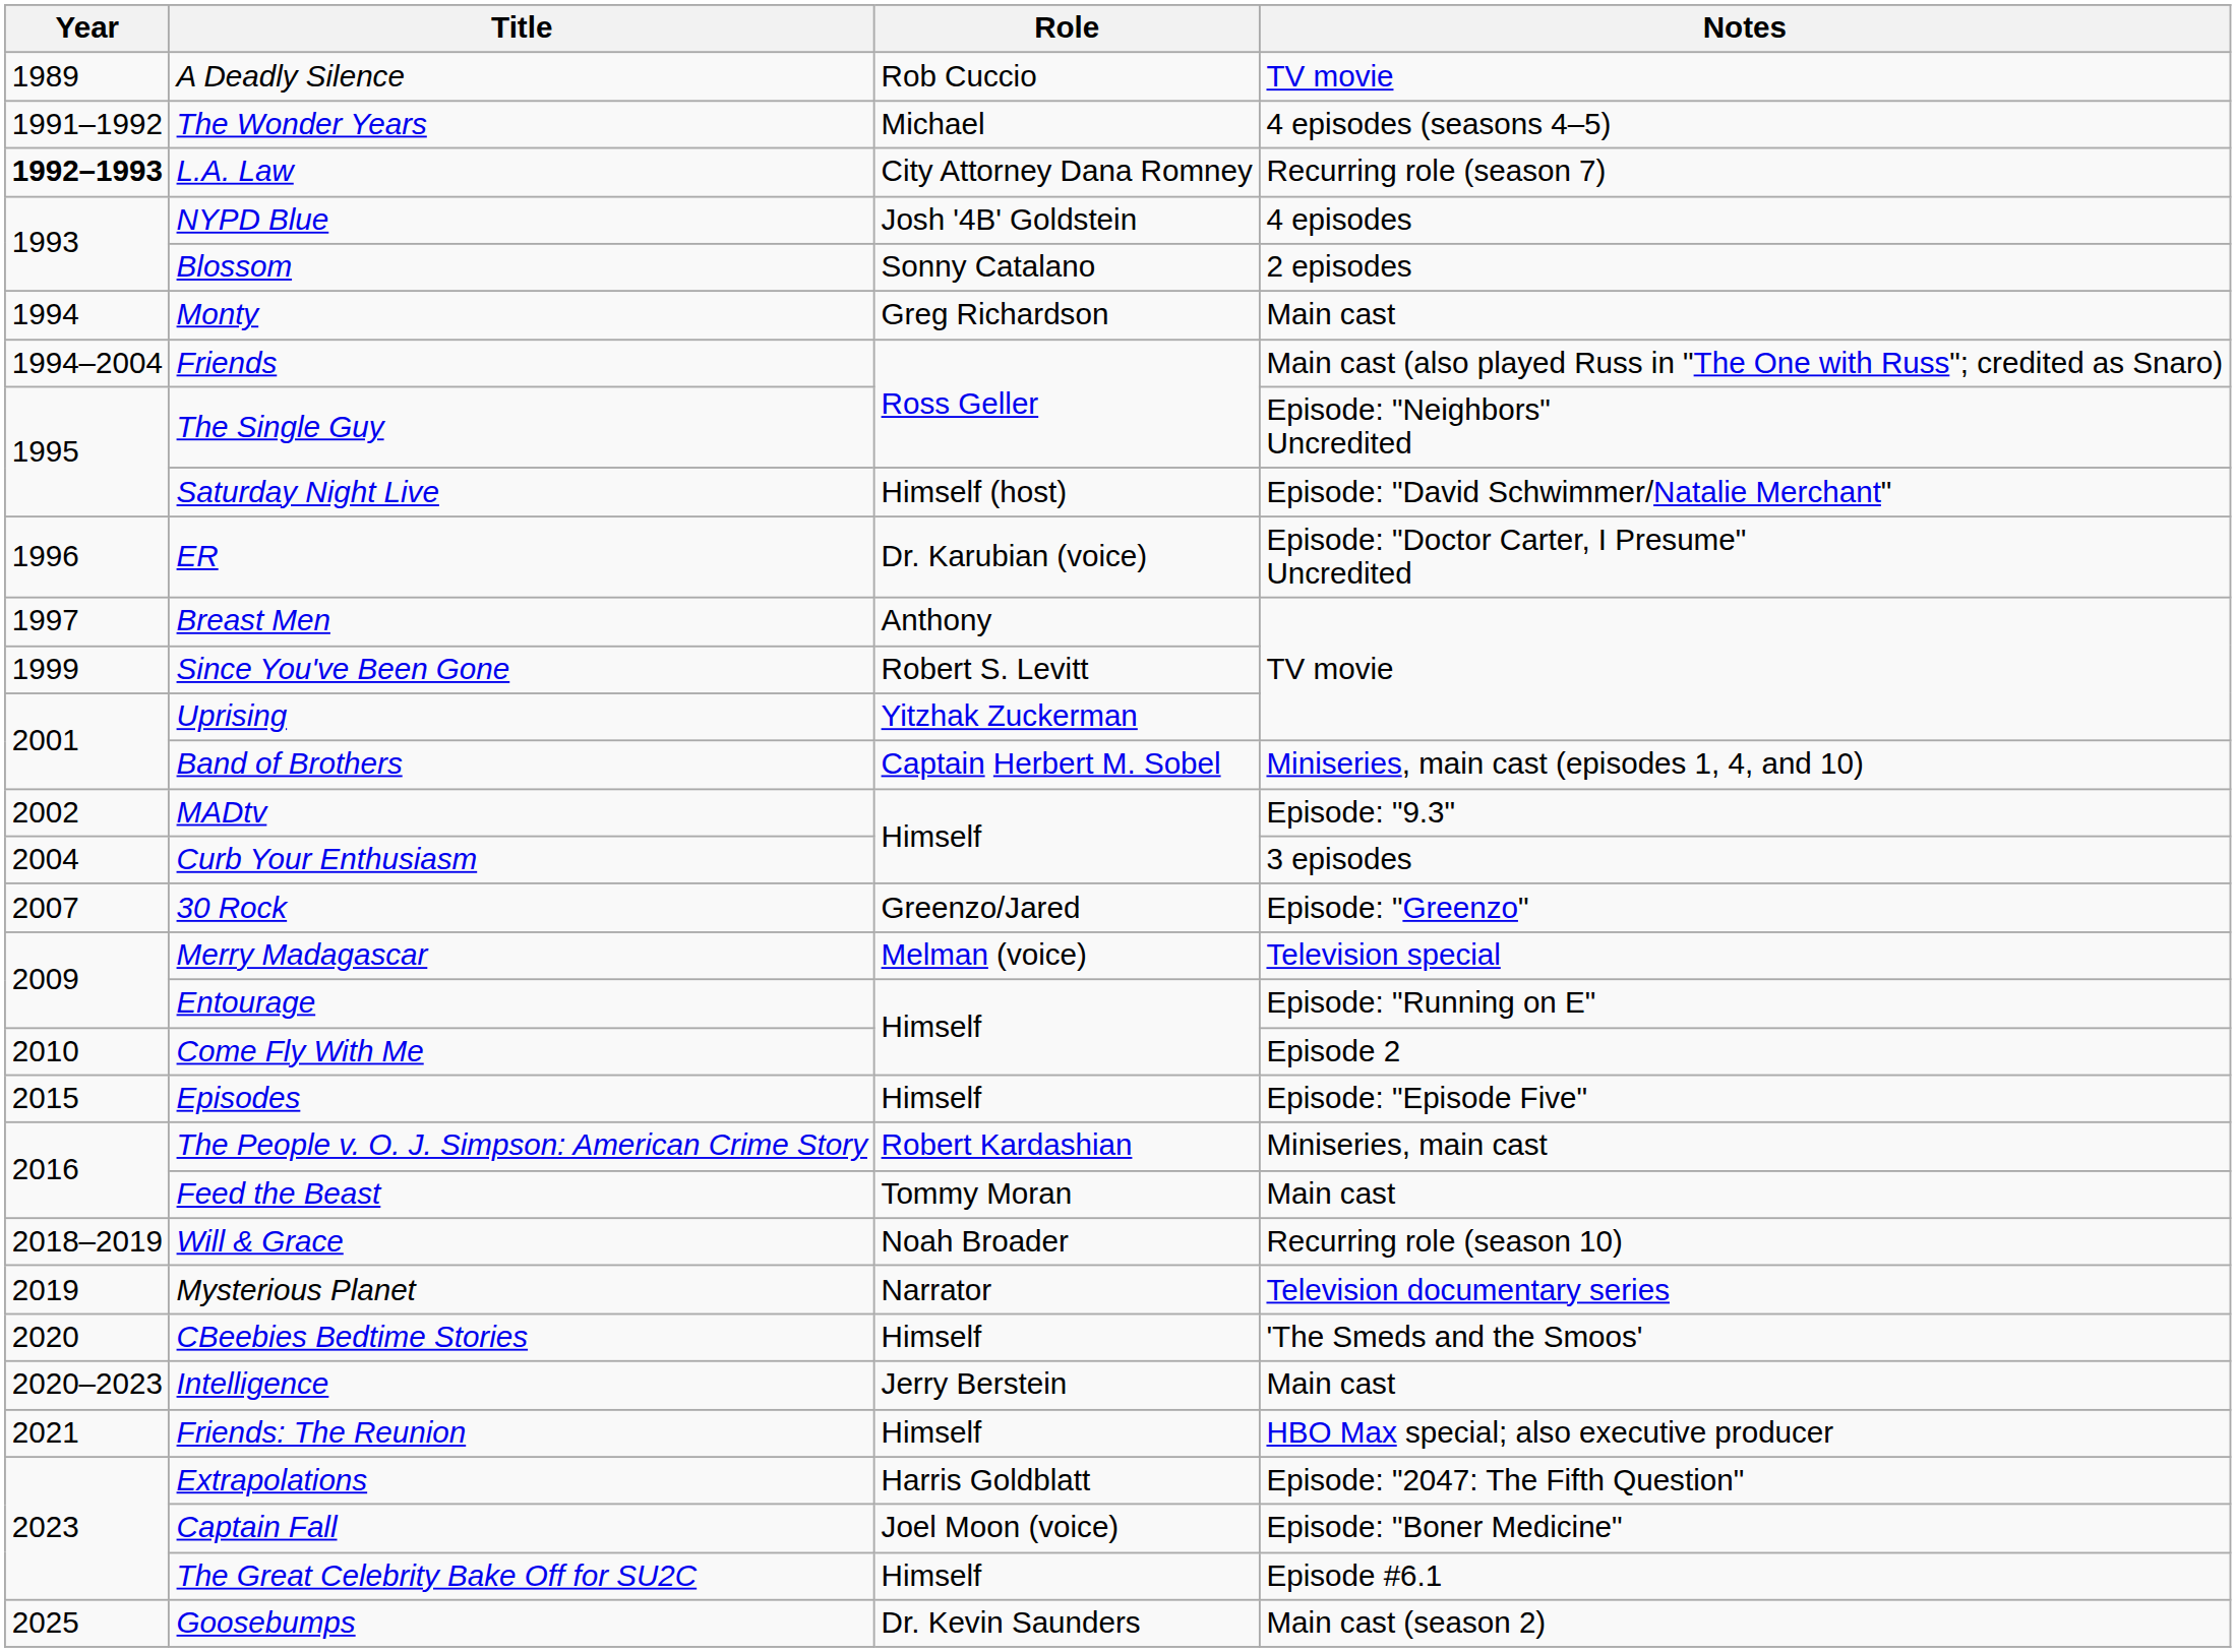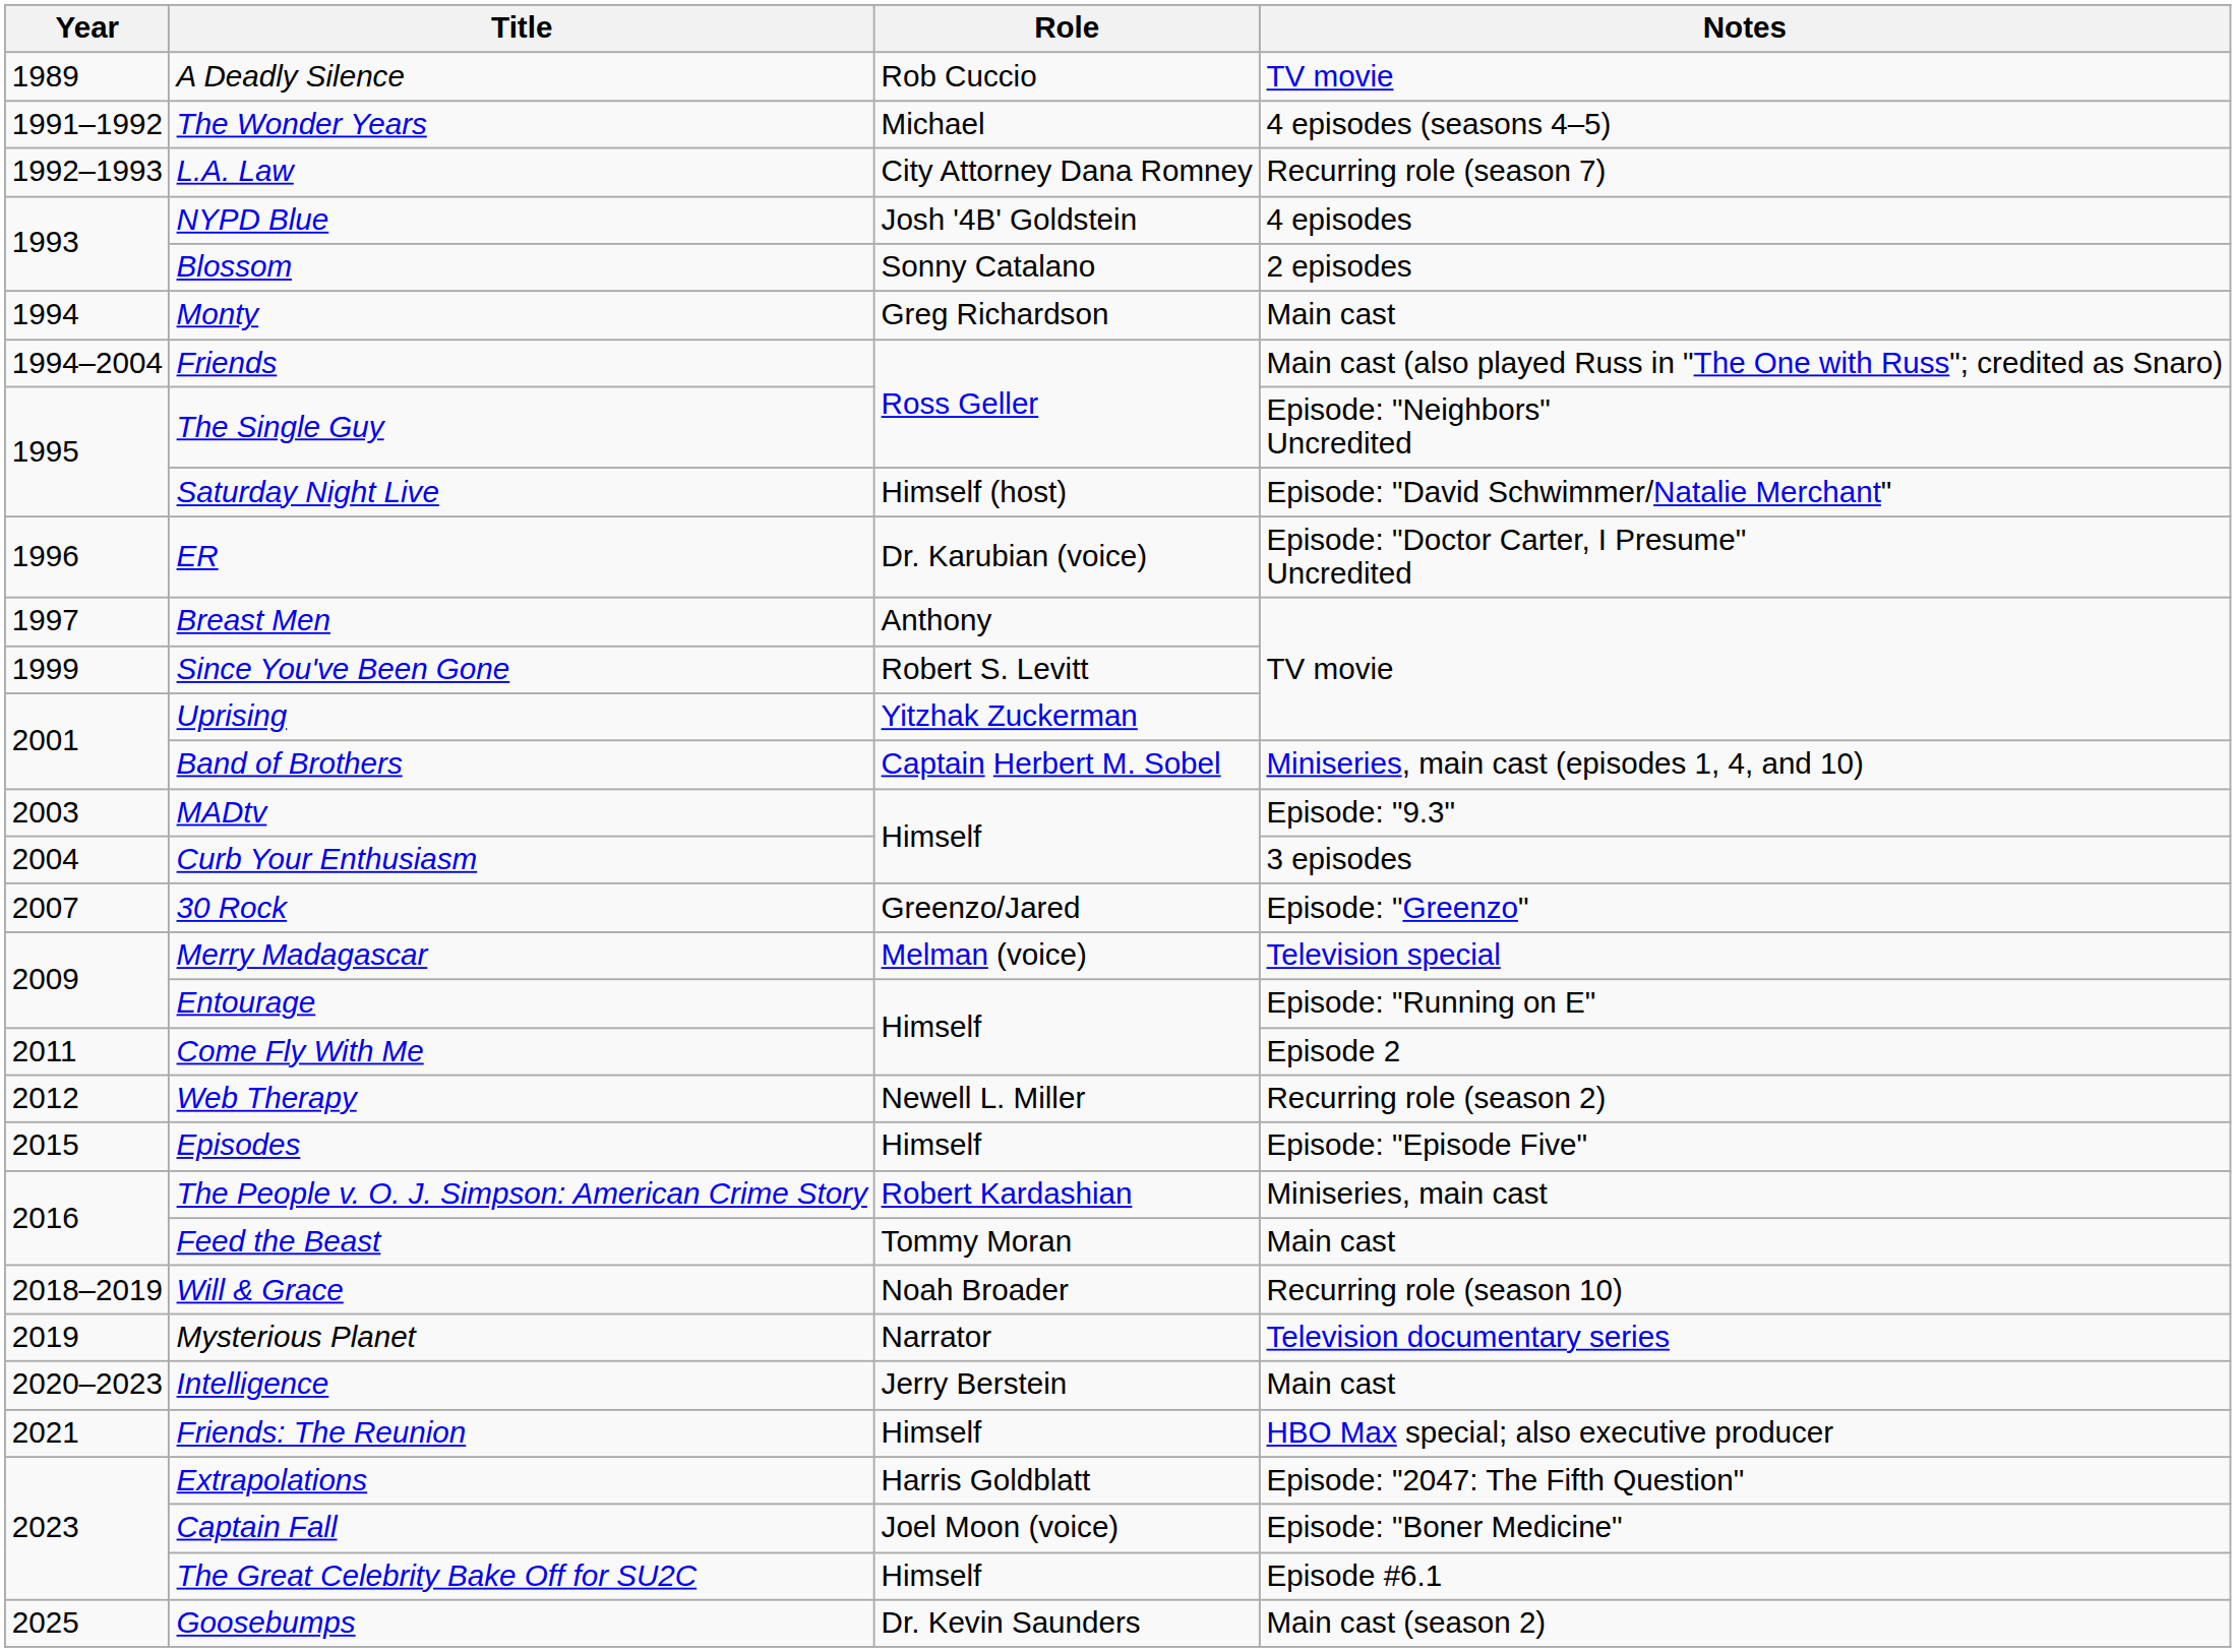L.A. Law | Year: bold -> normal
MADtv | Year: 2002 -> 2003
Come Fly With Me | Year: 2010 -> 2011
+ row: 2012 | Web Therapy | Newell L. Miller | Recurring role (season 2)
- row: 2020 | CBeebies Bedtime Stories | Himself | 'The Smeds and the Smoos'
